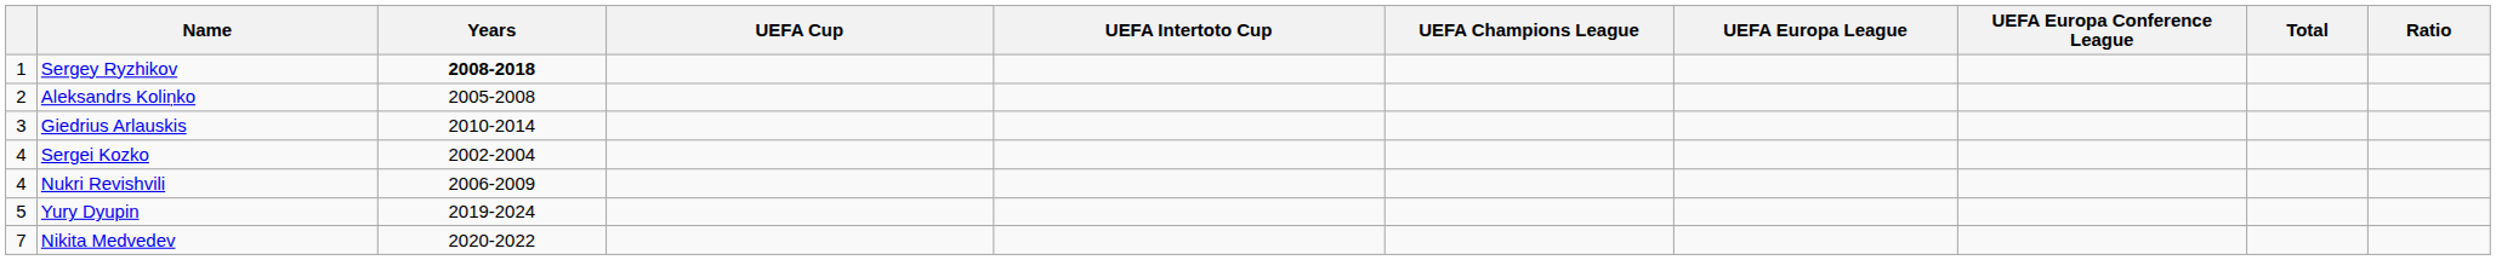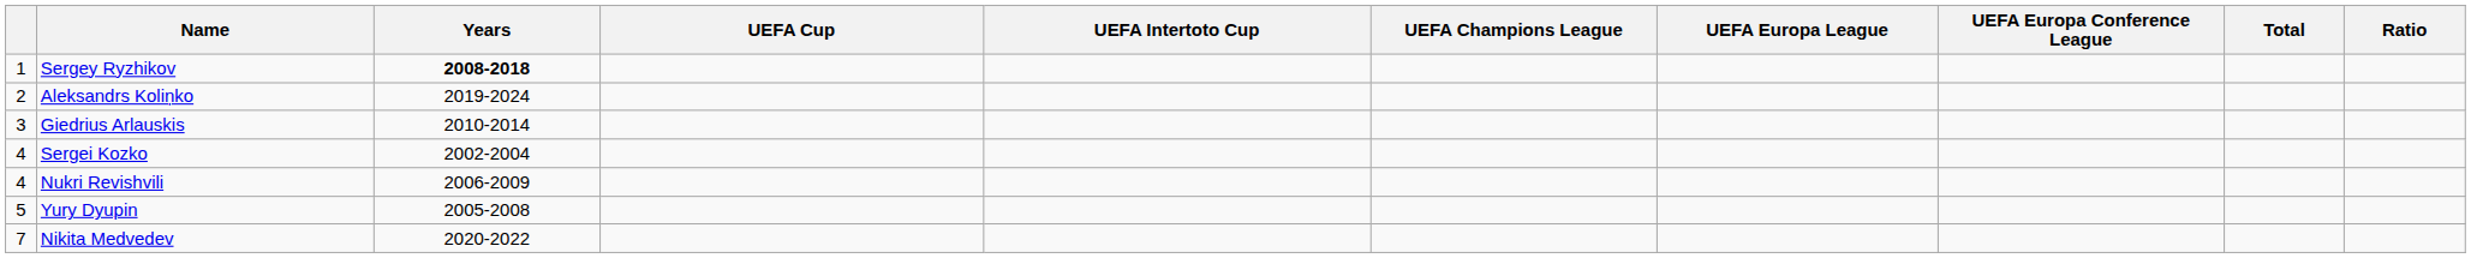Aleksandrs Koliņko | Years: 2005-2008 -> 2019-2024
Yury Dyupin | Years: 2019-2024 -> 2005-2008
